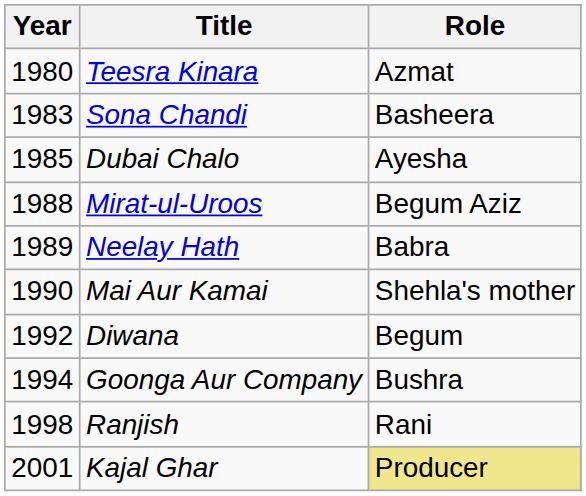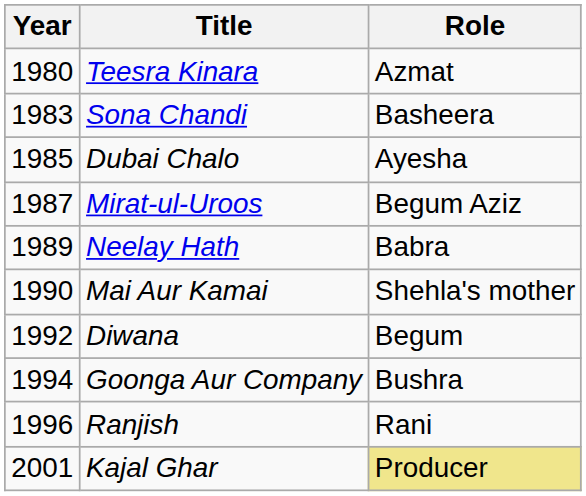Mirat-ul-Uroos | Year: 1988 -> 1987
Ranjish | Year: 1998 -> 1996
